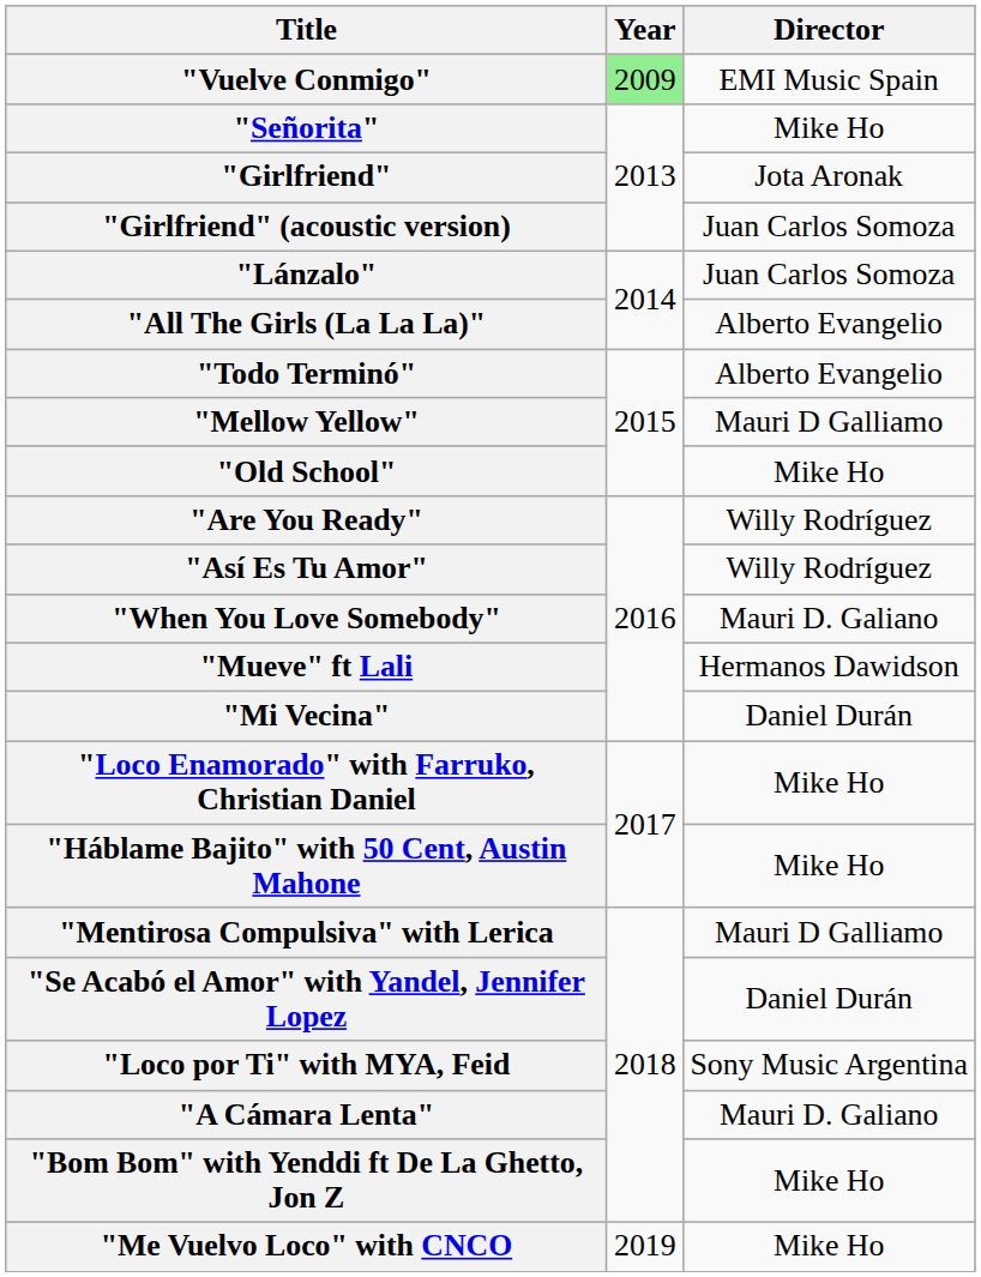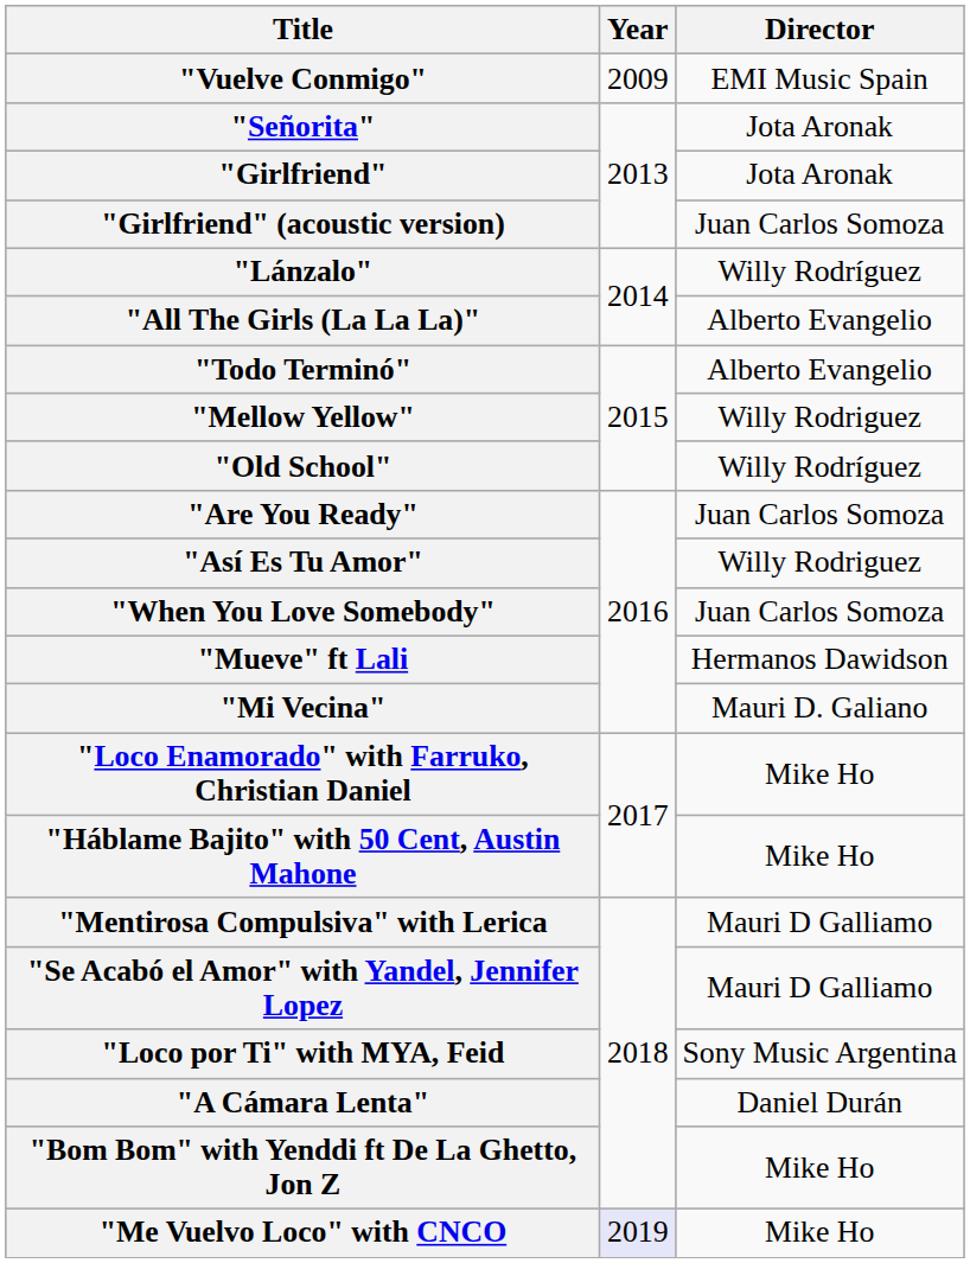"Vuelve Conmigo" | Year: lightgreen background -> no background
"Señorita" | Director: Mike Ho -> Jota Aronak
"Lánzalo" | Director: Juan Carlos Somoza -> Willy Rodríguez
"Mellow Yellow" | Director: Mauri D Galliamo -> Willy Rodriguez
"Old School" | Director: Mike Ho -> Willy Rodríguez
"Are You Ready" | Director: Willy Rodríguez -> Juan Carlos Somoza
"Así Es Tu Amor" | Director: Willy Rodríguez -> Willy Rodriguez
"When You Love Somebody" | Director: Mauri D. Galiano -> Juan Carlos Somoza
"Mi Vecina" | Director: Daniel Durán -> Mauri D. Galiano
"Se Acabó el Amor" with Yandel, Jennifer Lopez | Director: Daniel Durán -> Mauri D Galliamo
"A Cámara Lenta" | Director: Mauri D. Galiano -> Daniel Durán
"Me Vuelvo Loco" with CNCO | Year: no background -> lavender background
